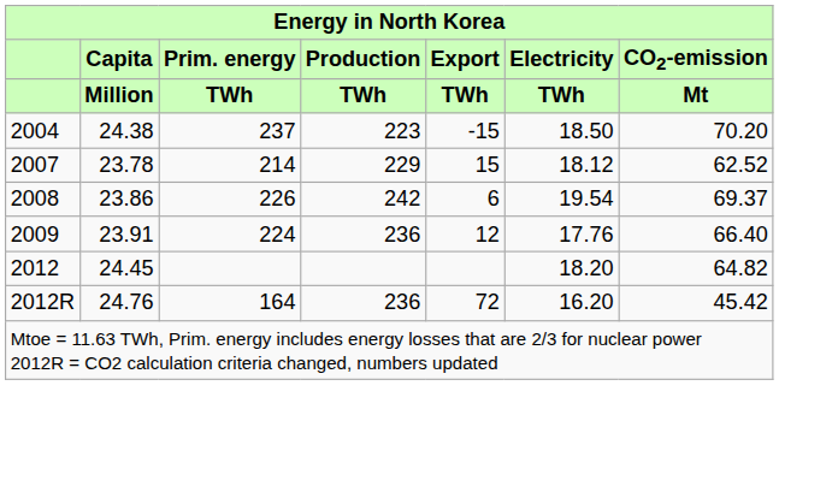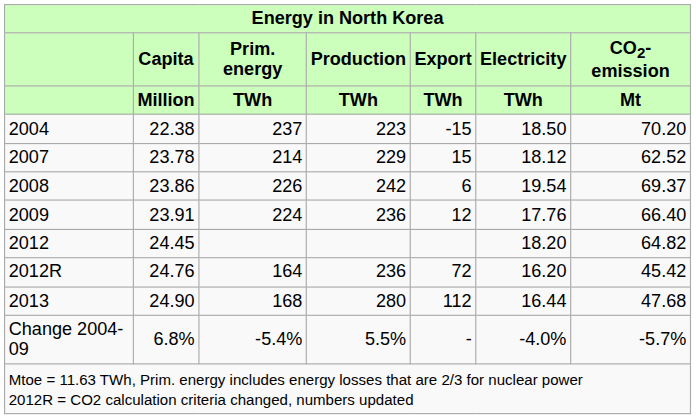2004 | Capita / Million: 24.38 -> 22.38
+ row: 2013 | 24.90 | 168 | 280 | 112 | 16.44 | 47.68
+ row: Change 2004-09 | 6.8% | -5.4% | 5.5% | - | -4.0% | -5.7%
